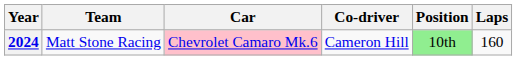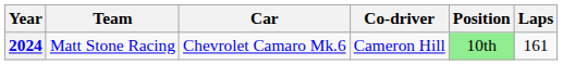2024 | Car: pink background -> no background
2024 | Laps: 160 -> 161
